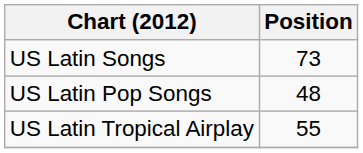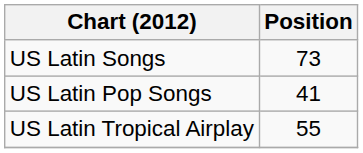US Latin Pop Songs | Position: 48 -> 41
